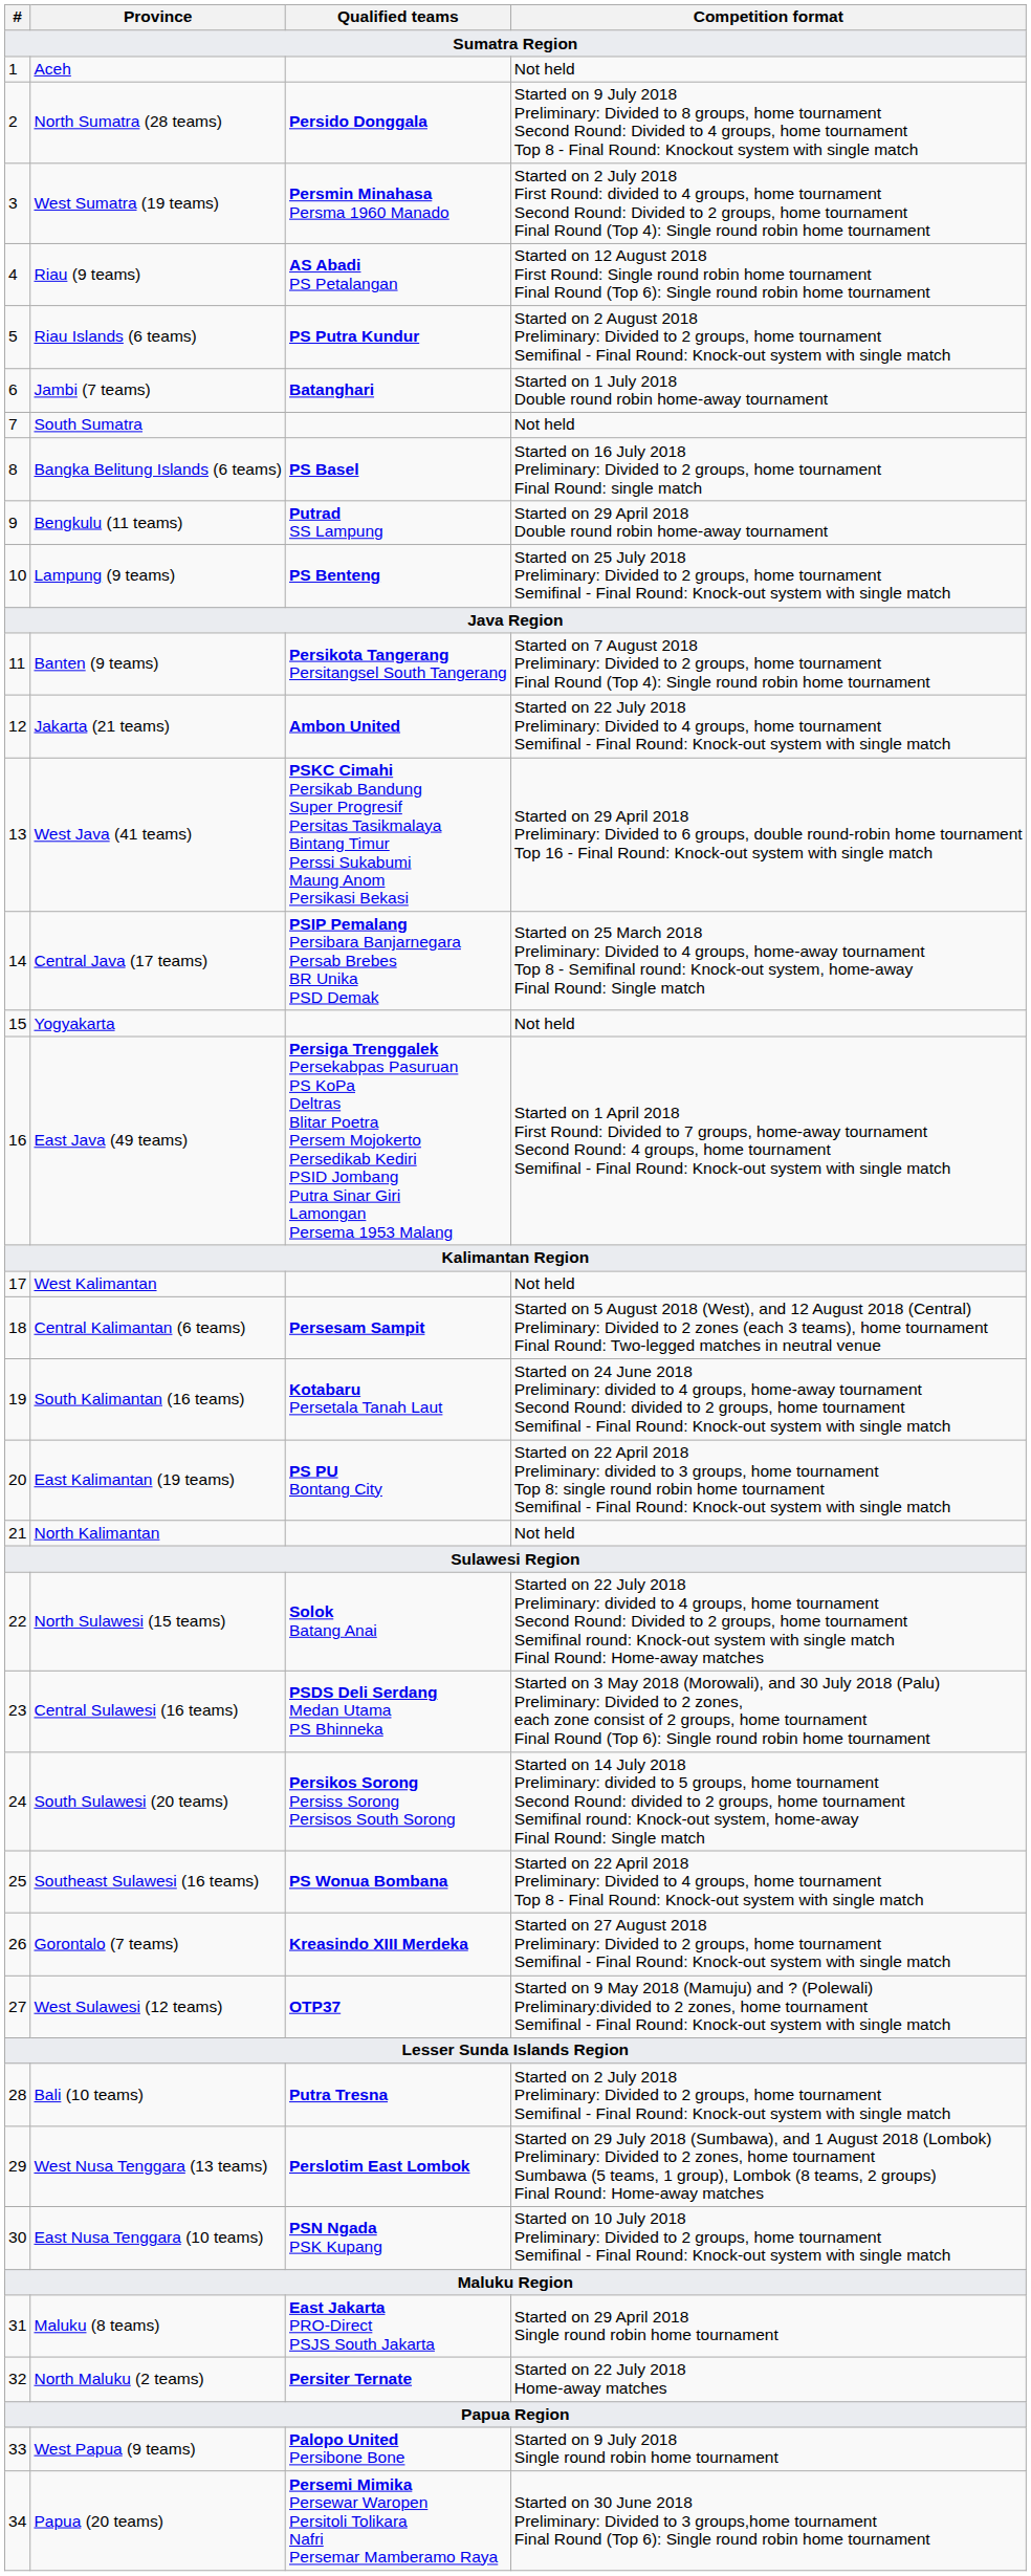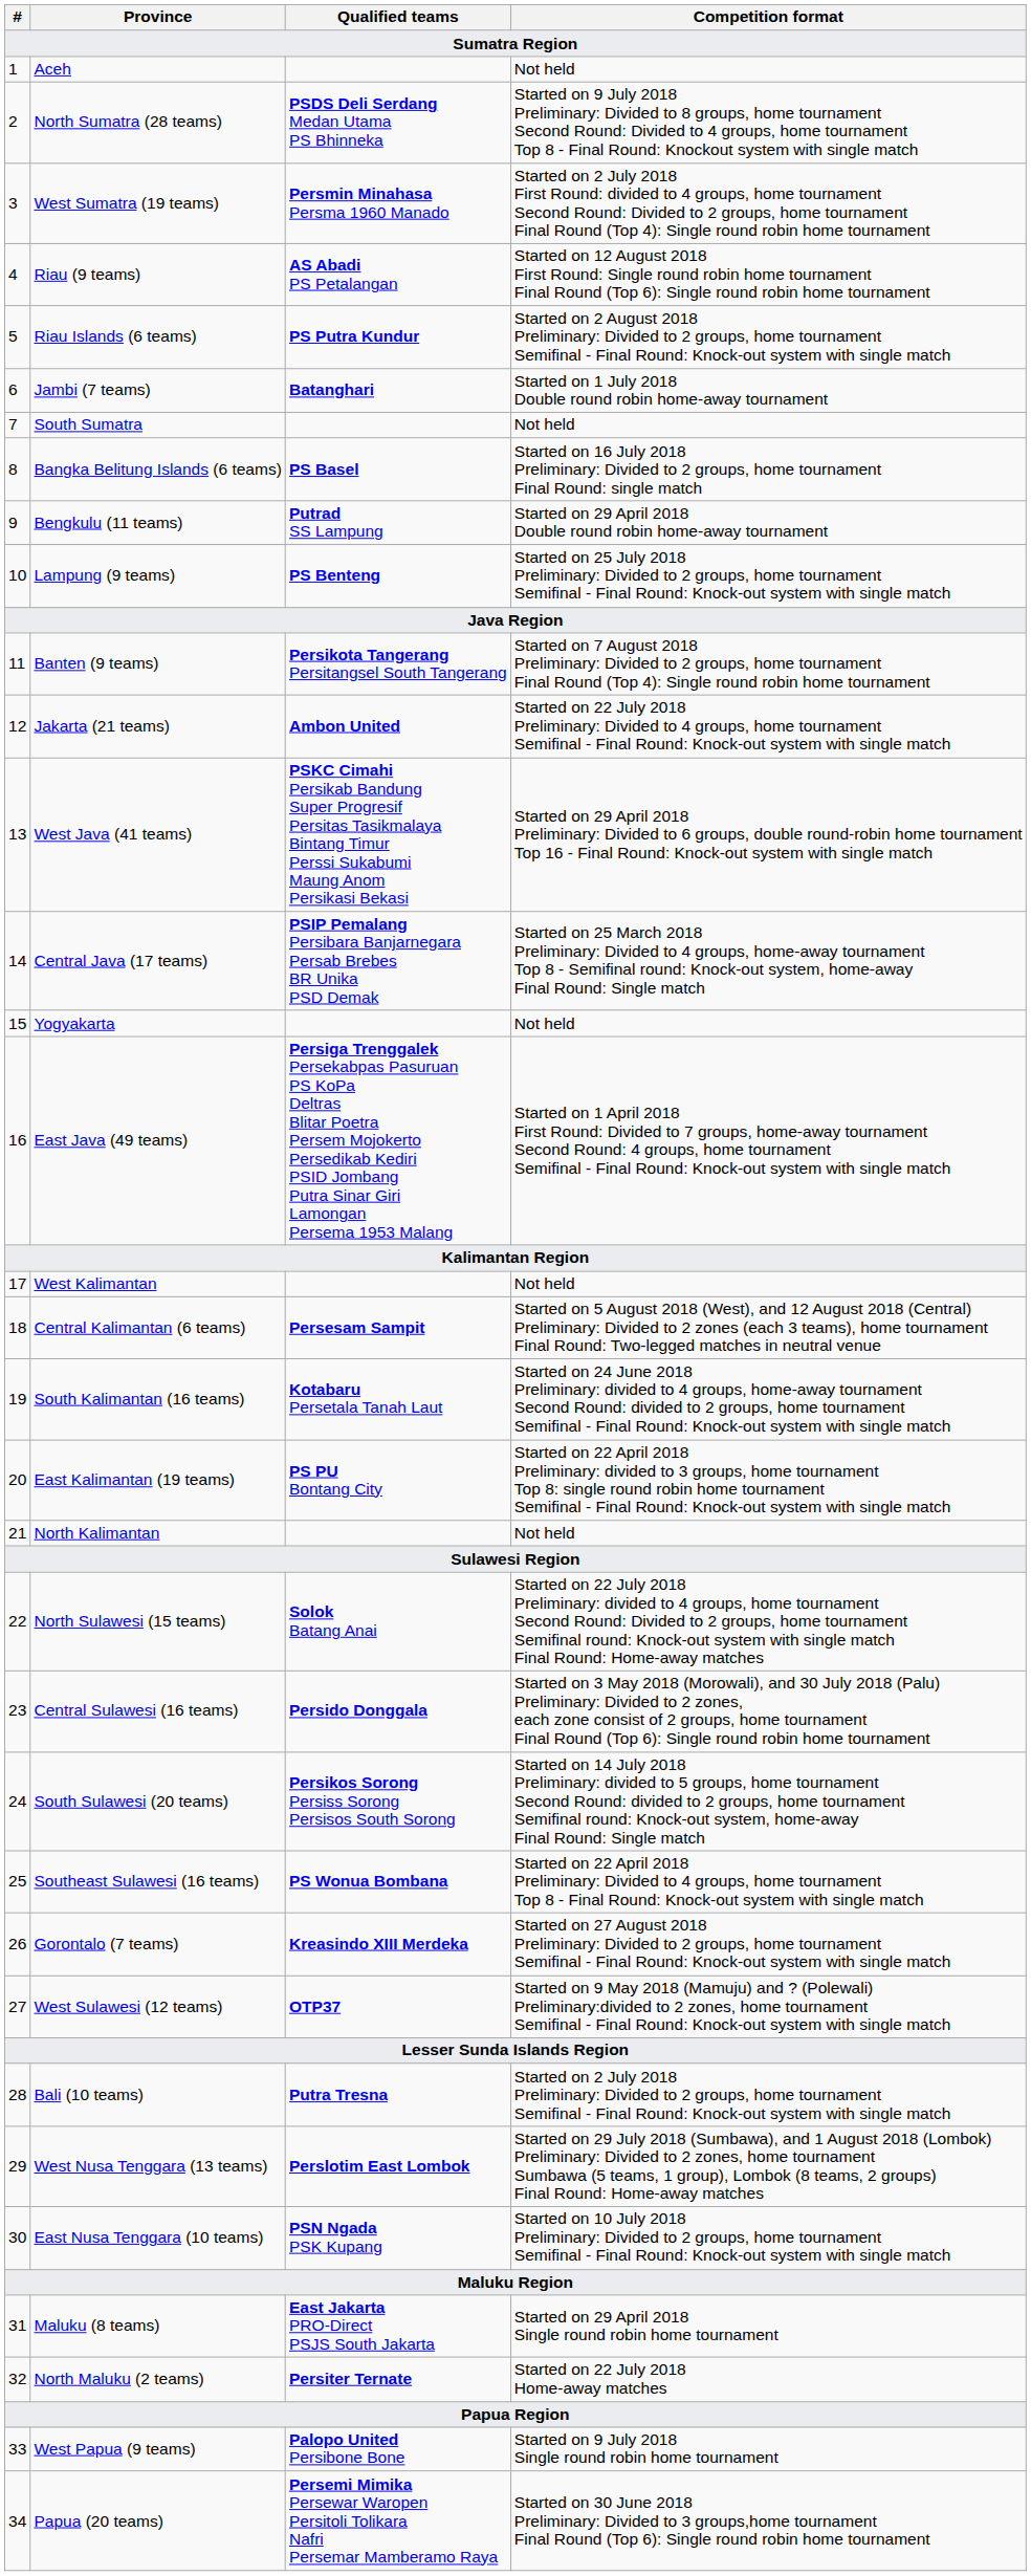North Sumatra (28 teams) | Qualified teams: Persido Donggala -> PSDS Deli Serdang Medan Utama PS Bhinneka
Central Sulawesi (16 teams) | Qualified teams: PSDS Deli Serdang Medan Utama PS Bhinneka -> Persido Donggala
